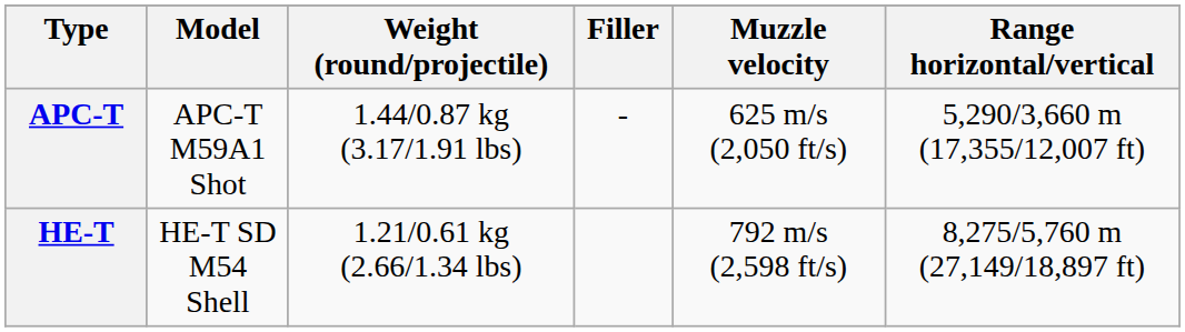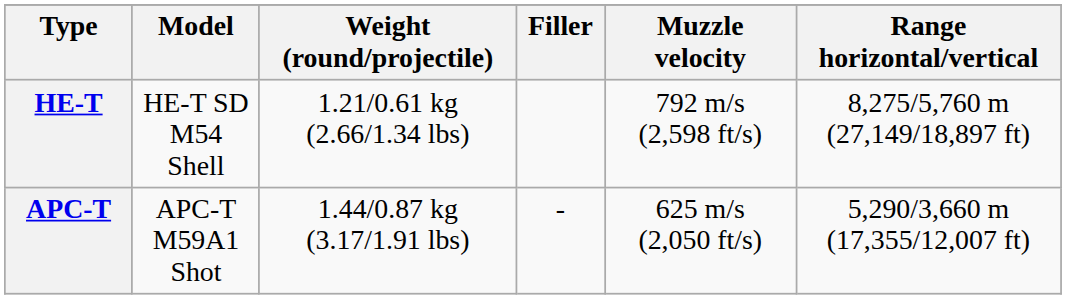rows swapped: APC-T <-> HE-T
